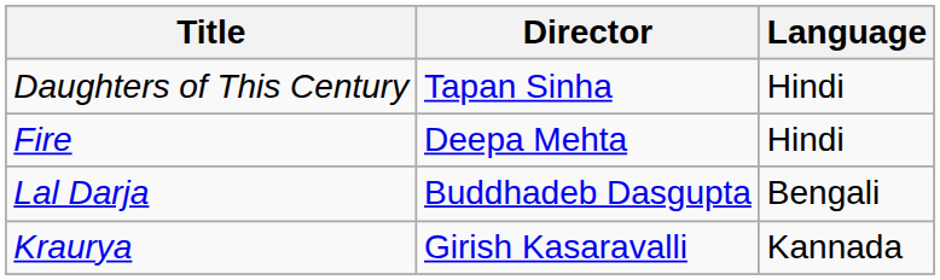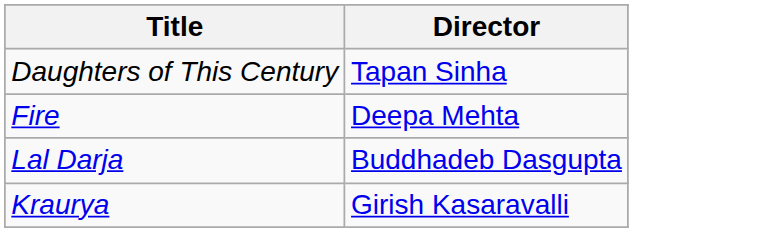- column: Language | Hindi | Hindi | Bengali | Kannada
